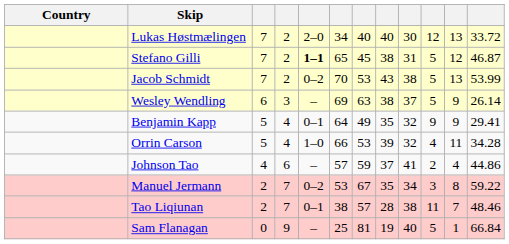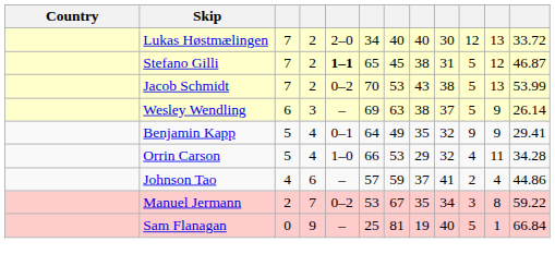Orrin Carson | column 8: 39 -> 29
- row: Tao Liqiunan | 2 | 7 | 0–1 | 38 | 57 | 28 | 38 | 11 | 7 | 48.46
